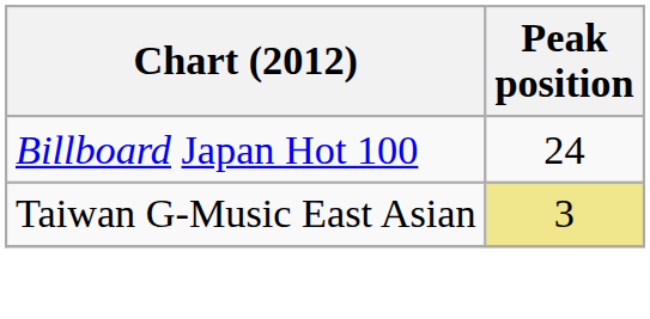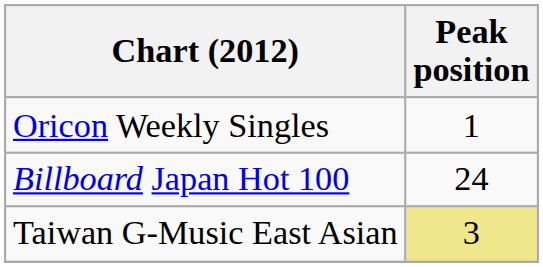+ row: Oricon Weekly Singles | 1
